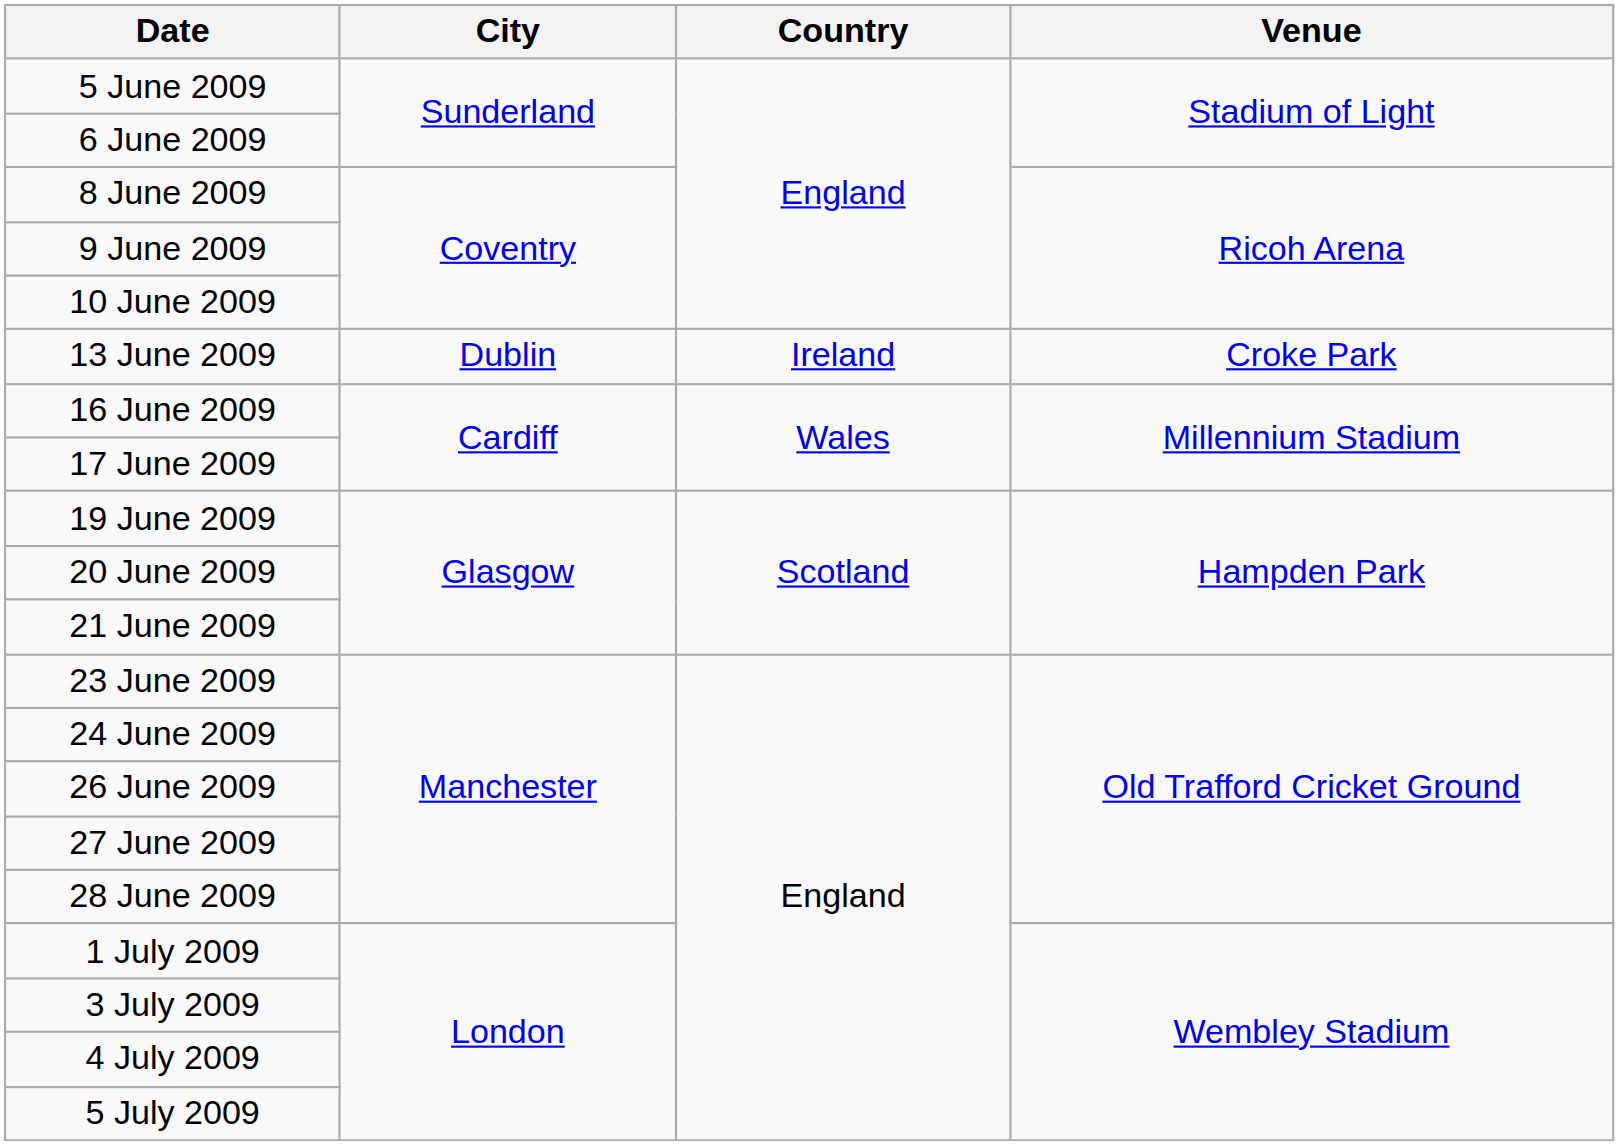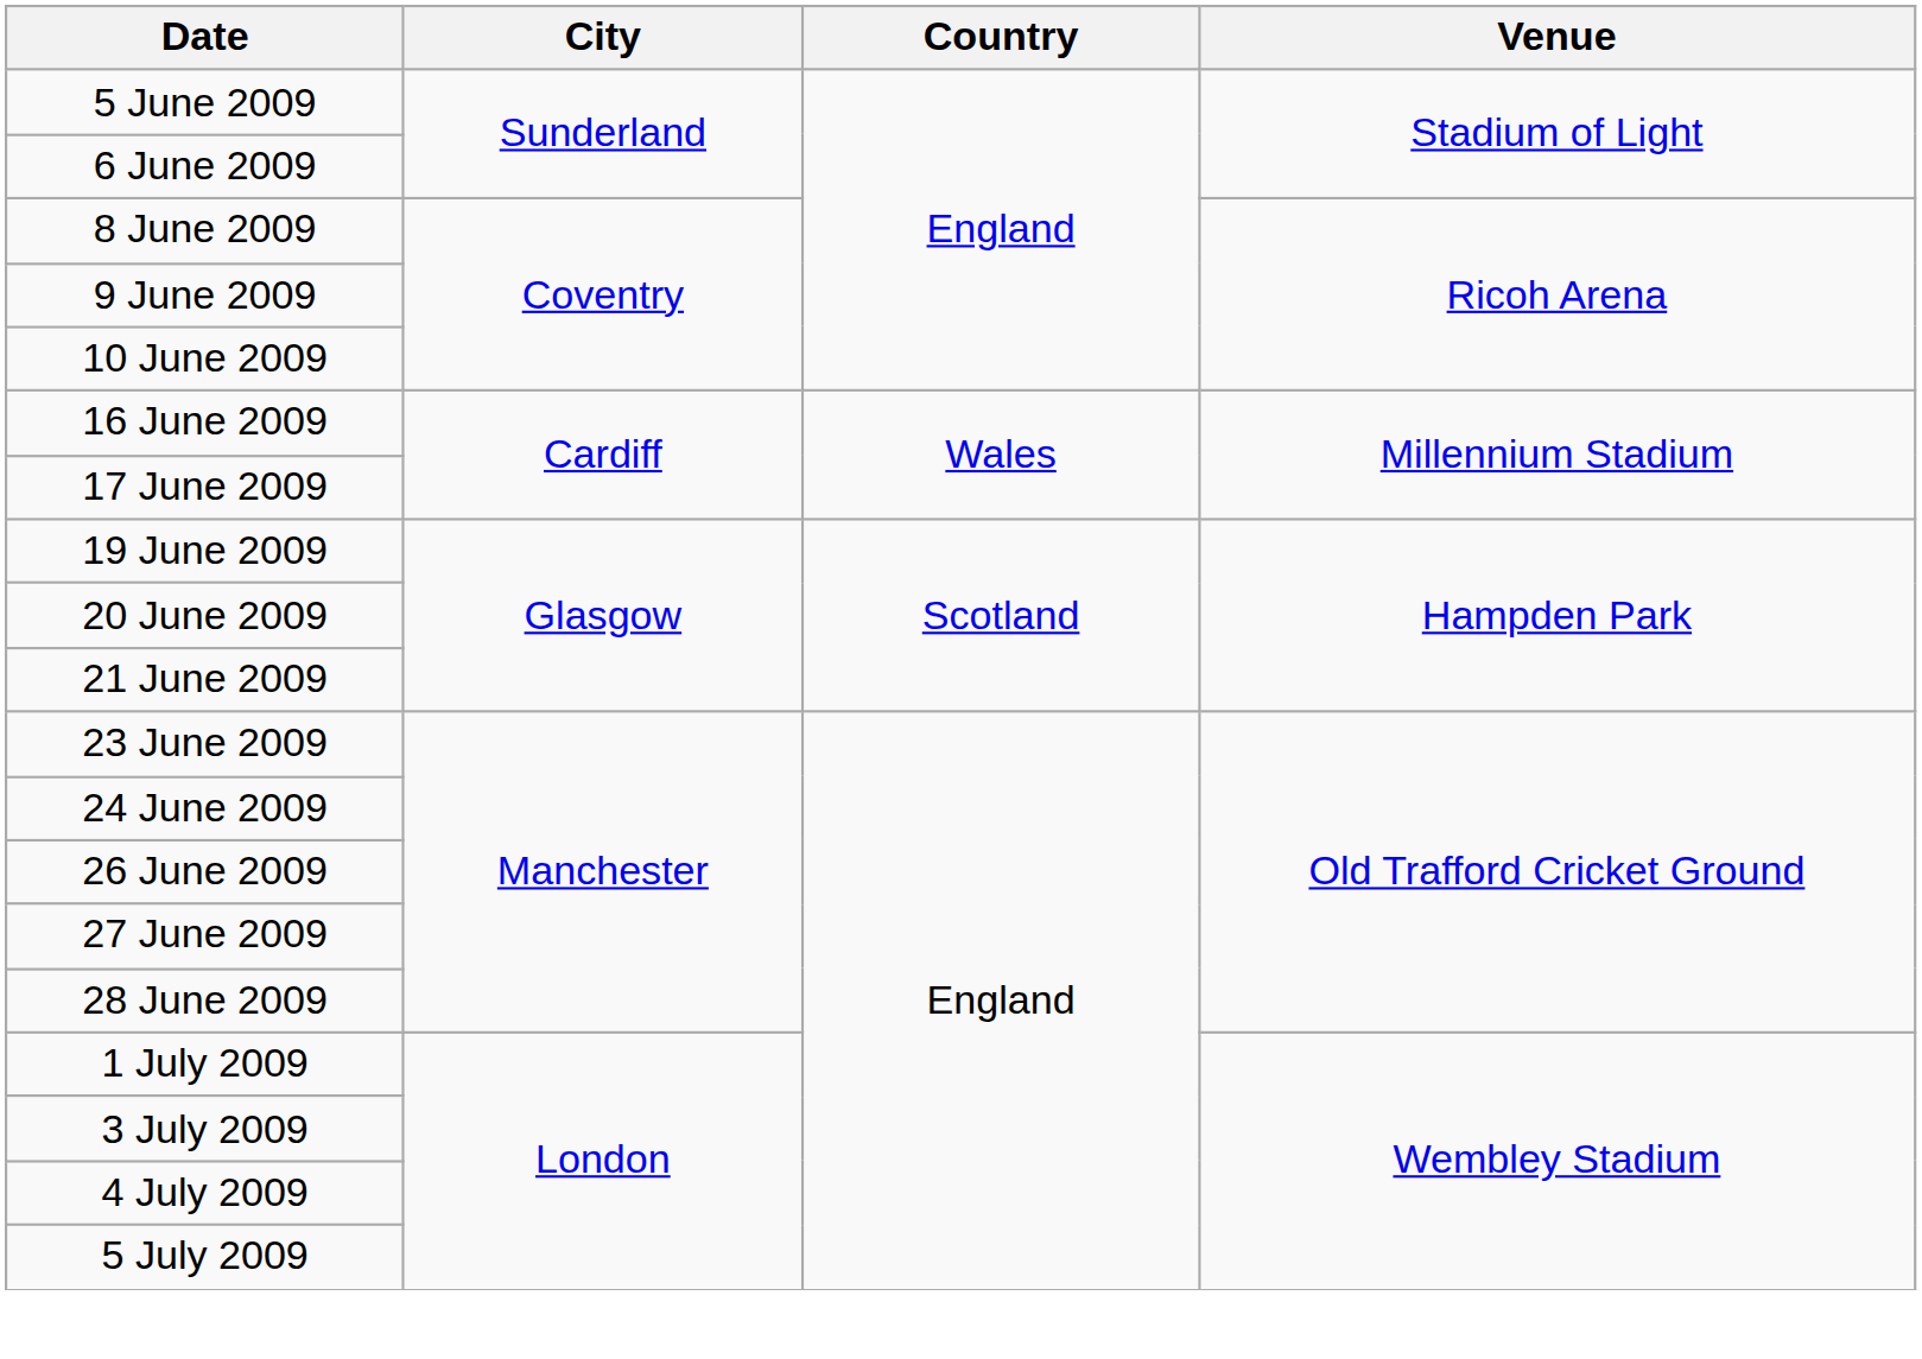- row: 13 June 2009 | Dublin | Ireland | Croke Park
